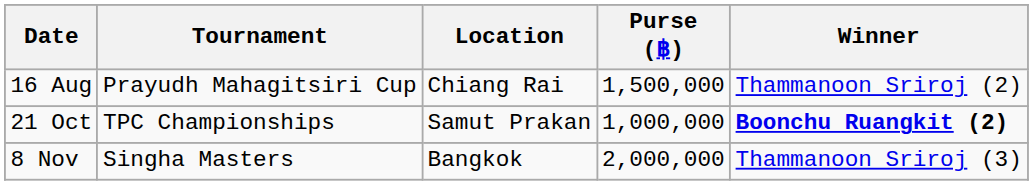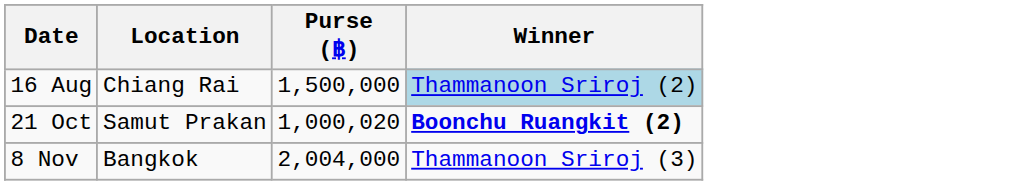- column: Tournament | Prayudh Mahagitsiri Cup | TPC Championships | Singha Masters
16 Aug | Winner: no background -> lightblue background
21 Oct | Purse (฿): 1,000,000 -> 1,000,020
8 Nov | Purse (฿): 2,000,000 -> 2,004,000
